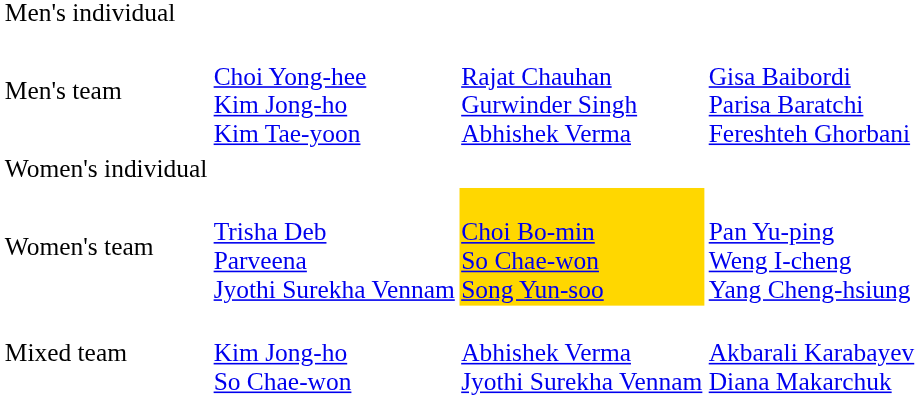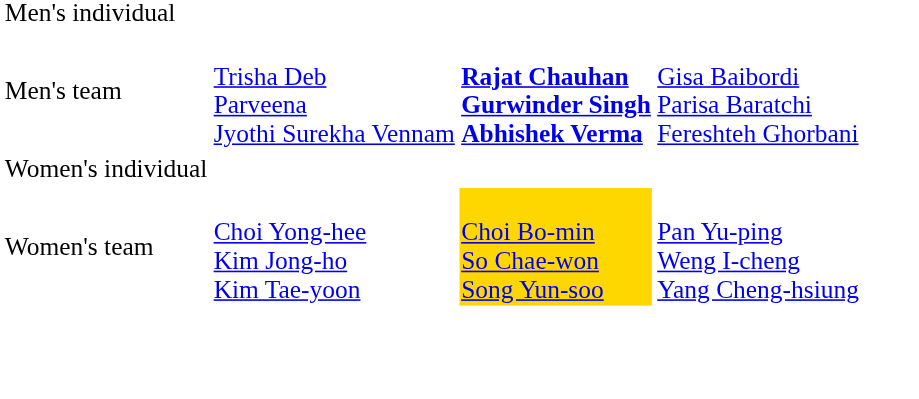Men's team | column 2: Choi Yong-hee Kim Jong-ho Kim Tae-yoon -> Trisha Deb Parveena Jyothi Surekha Vennam
Men's team | column 3: normal -> bold
Women's team | column 2: Trisha Deb Parveena Jyothi Surekha Vennam -> Choi Yong-hee Kim Jong-ho Kim Tae-yoon
- row: Mixed team | Kim Jong-ho So Chae-won | Abhishek Verma Jyothi Surekha Vennam | Akbarali Karabayev Diana Makarchuk
